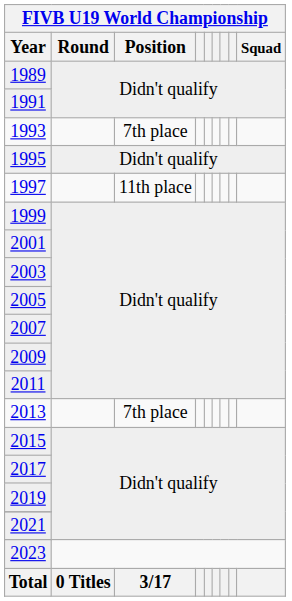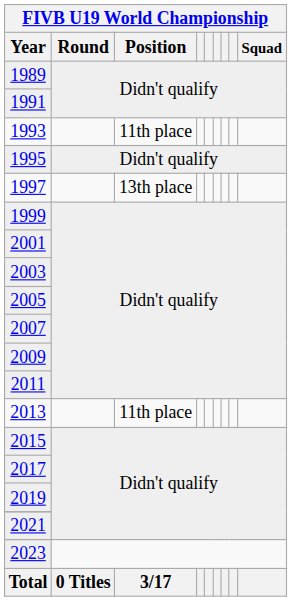1993 | FIVB U19 World Championship / Position: 7th place -> 11th place
1997 | FIVB U19 World Championship / Position: 11th place -> 13th place
2013 | FIVB U19 World Championship / Position: 7th place -> 11th place
